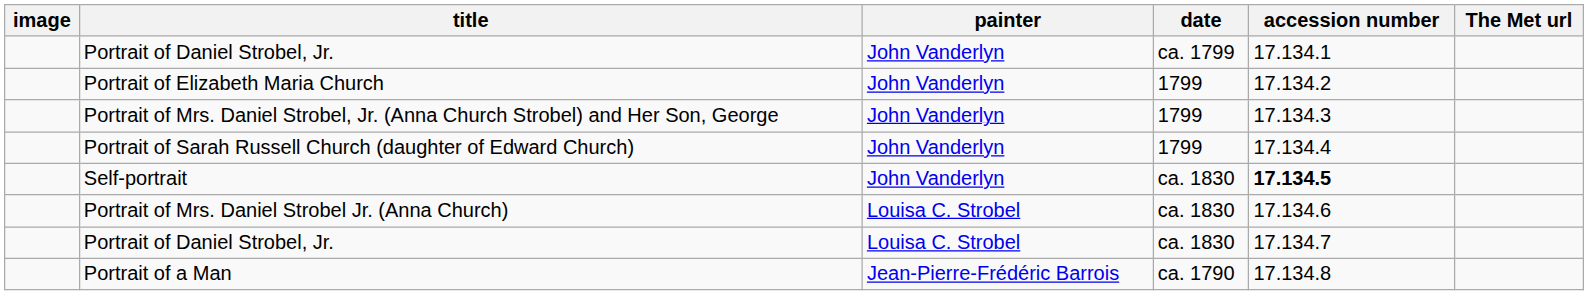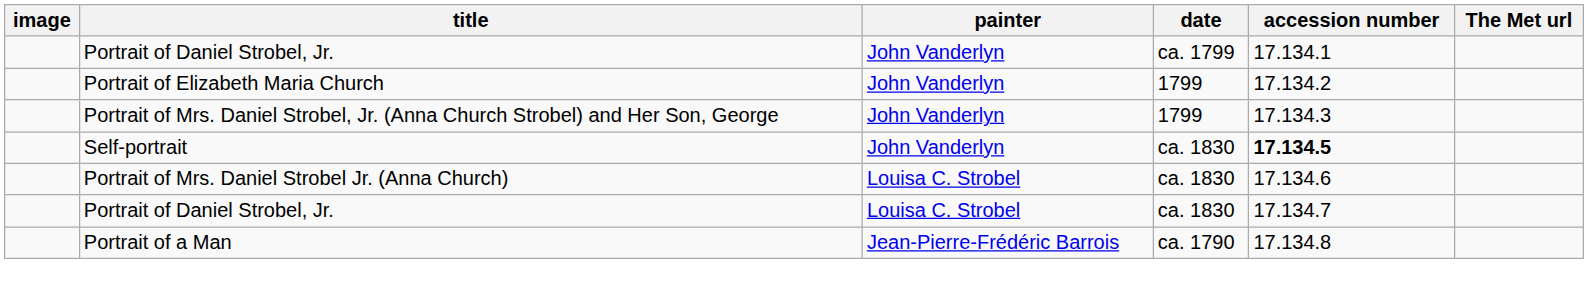- row: Portrait of Sarah Russell Church (daughter of Edward Church) | John Vanderlyn | 1799 | 17.134.4
